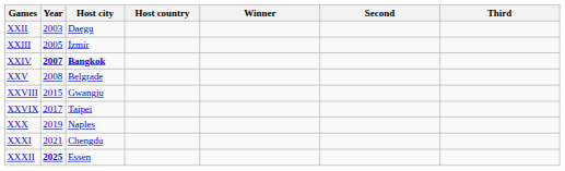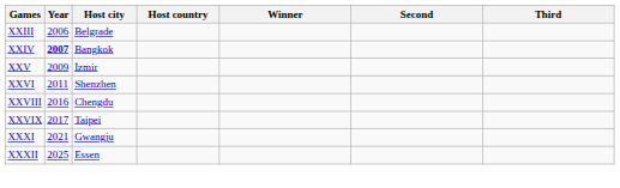- row: XXII | 2003 | Daegu
XXIII | Year: 2005 -> 2006
XXIII | Host city: İzmir -> Belgrade
XXIV | Host city: bold -> normal
XXV | Year: 2008 -> 2009
XXV | Host city: Belgrade -> İzmir
+ row: XXVI | 2011 | Shenzhen
XXVIII | Year: 2015 -> 2016
XXVIII | Host city: Gwangju -> Chengdu
- row: XXX | 2019 | Naples
XXXI | Host city: Chengdu -> Gwangju
XXXII | Year: bold -> normal
